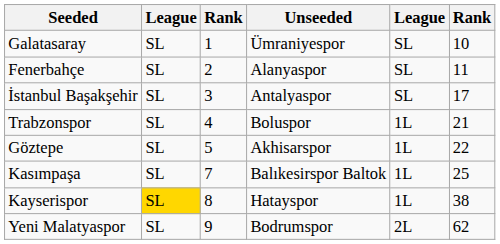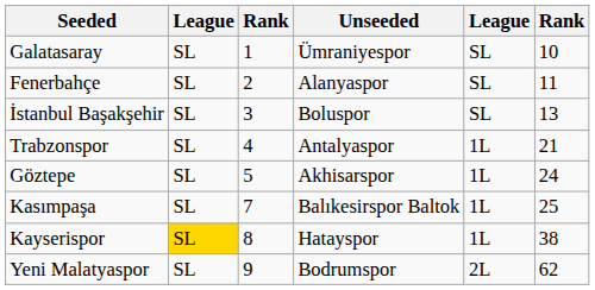İstanbul Başakşehir | Unseeded: Antalyaspor -> Boluspor
İstanbul Başakşehir | column 6: 17 -> 13
Trabzonspor | Unseeded: Boluspor -> Antalyaspor
Göztepe | column 6: 22 -> 24
